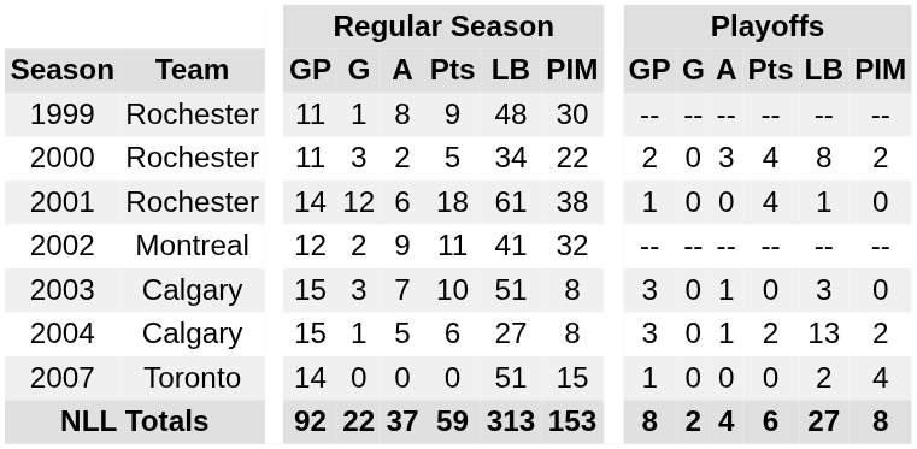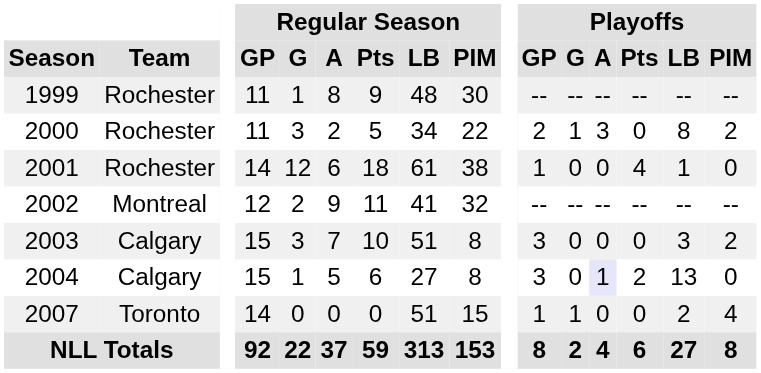2000 | Playoffs / G: 0 -> 1
2000 | Playoffs / Pts: 4 -> 0
2003 | Playoffs / A: 1 -> 0
2003 | Playoffs / PIM: 0 -> 2
2004 | Playoffs / A: no background -> lavender background
2004 | Playoffs / PIM: 2 -> 0
2007 | Playoffs / G: 0 -> 1
